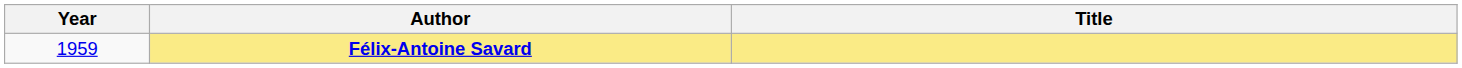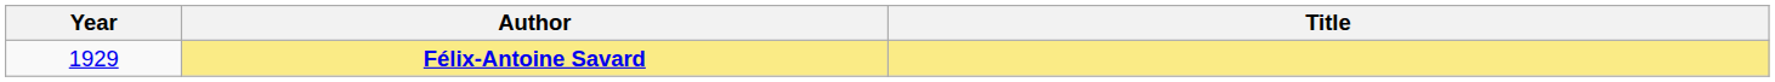Félix-Antoine Savard | Year: 1959 -> 1929
